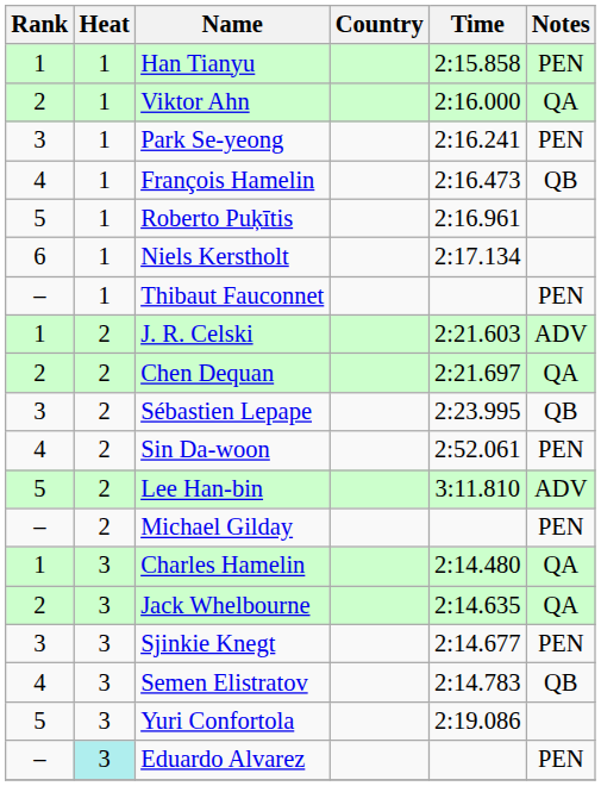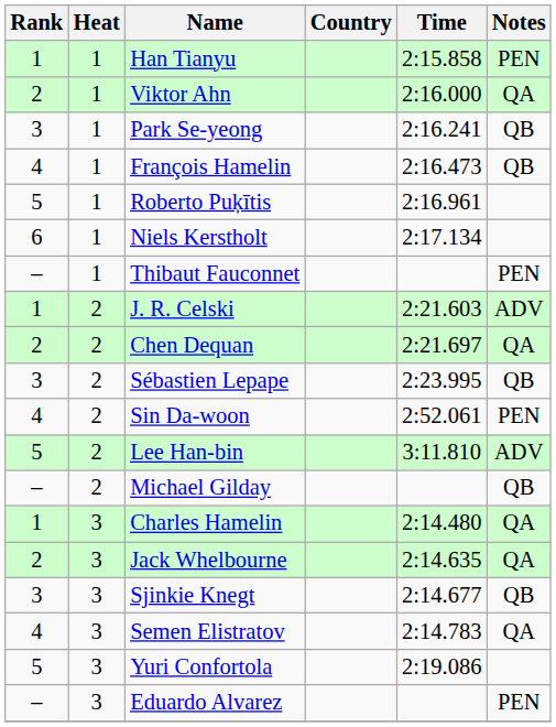Park Se-yeong | Notes: PEN -> QB
Michael Gilday | Notes: PEN -> QB
Sjinkie Knegt | Notes: PEN -> QB
Semen Elistratov | Notes: QB -> QA
Eduardo Alvarez | Heat: paleturquoise background -> no background
